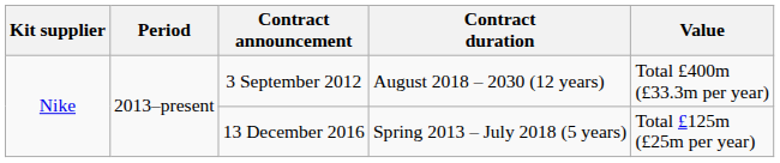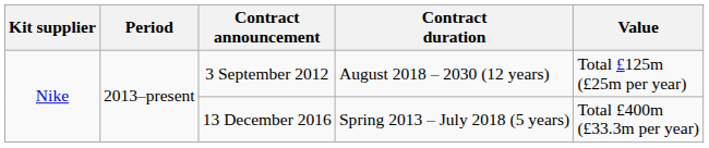3 September 2012 | Value: Total £400m (£33.3m per year) -> Total £125m (£25m per year)
13 December 2016 | Value: Total £125m (£25m per year) -> Total £400m (£33.3m per year)
